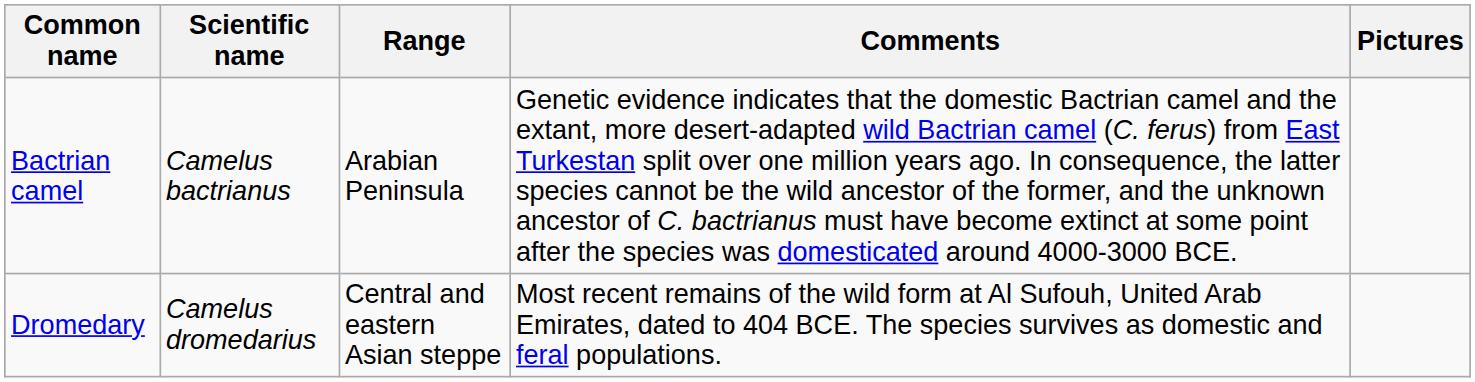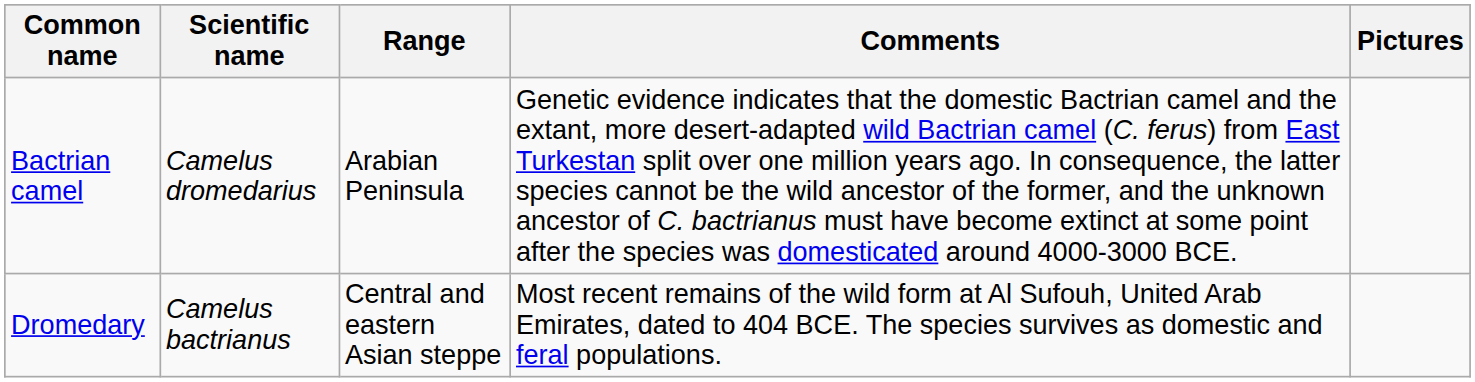Bactrian camel | Scientific name: Camelus bactrianus -> Camelus dromedarius
Dromedary | Scientific name: Camelus dromedarius -> Camelus bactrianus
